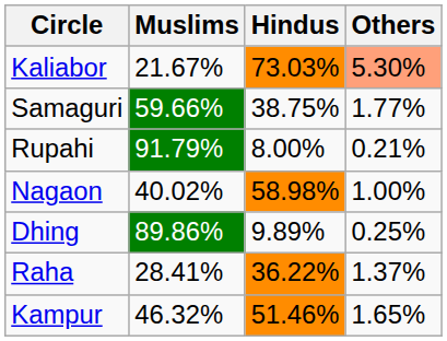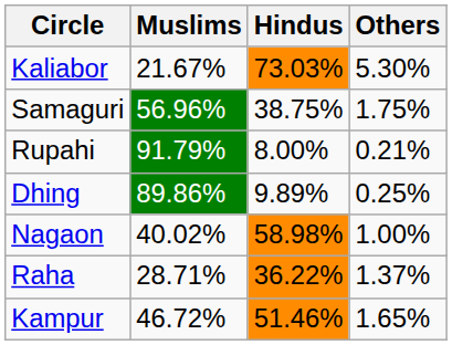Kaliabor | Others: lightsalmon background -> no background
Samaguri | Muslims: 59.66% -> 56.96%
Samaguri | Others: 1.77% -> 1.75%
rows swapped: Dhing <-> Nagaon
Raha | Muslims: 28.41% -> 28.71%
Kampur | Muslims: 46.32% -> 46.72%
